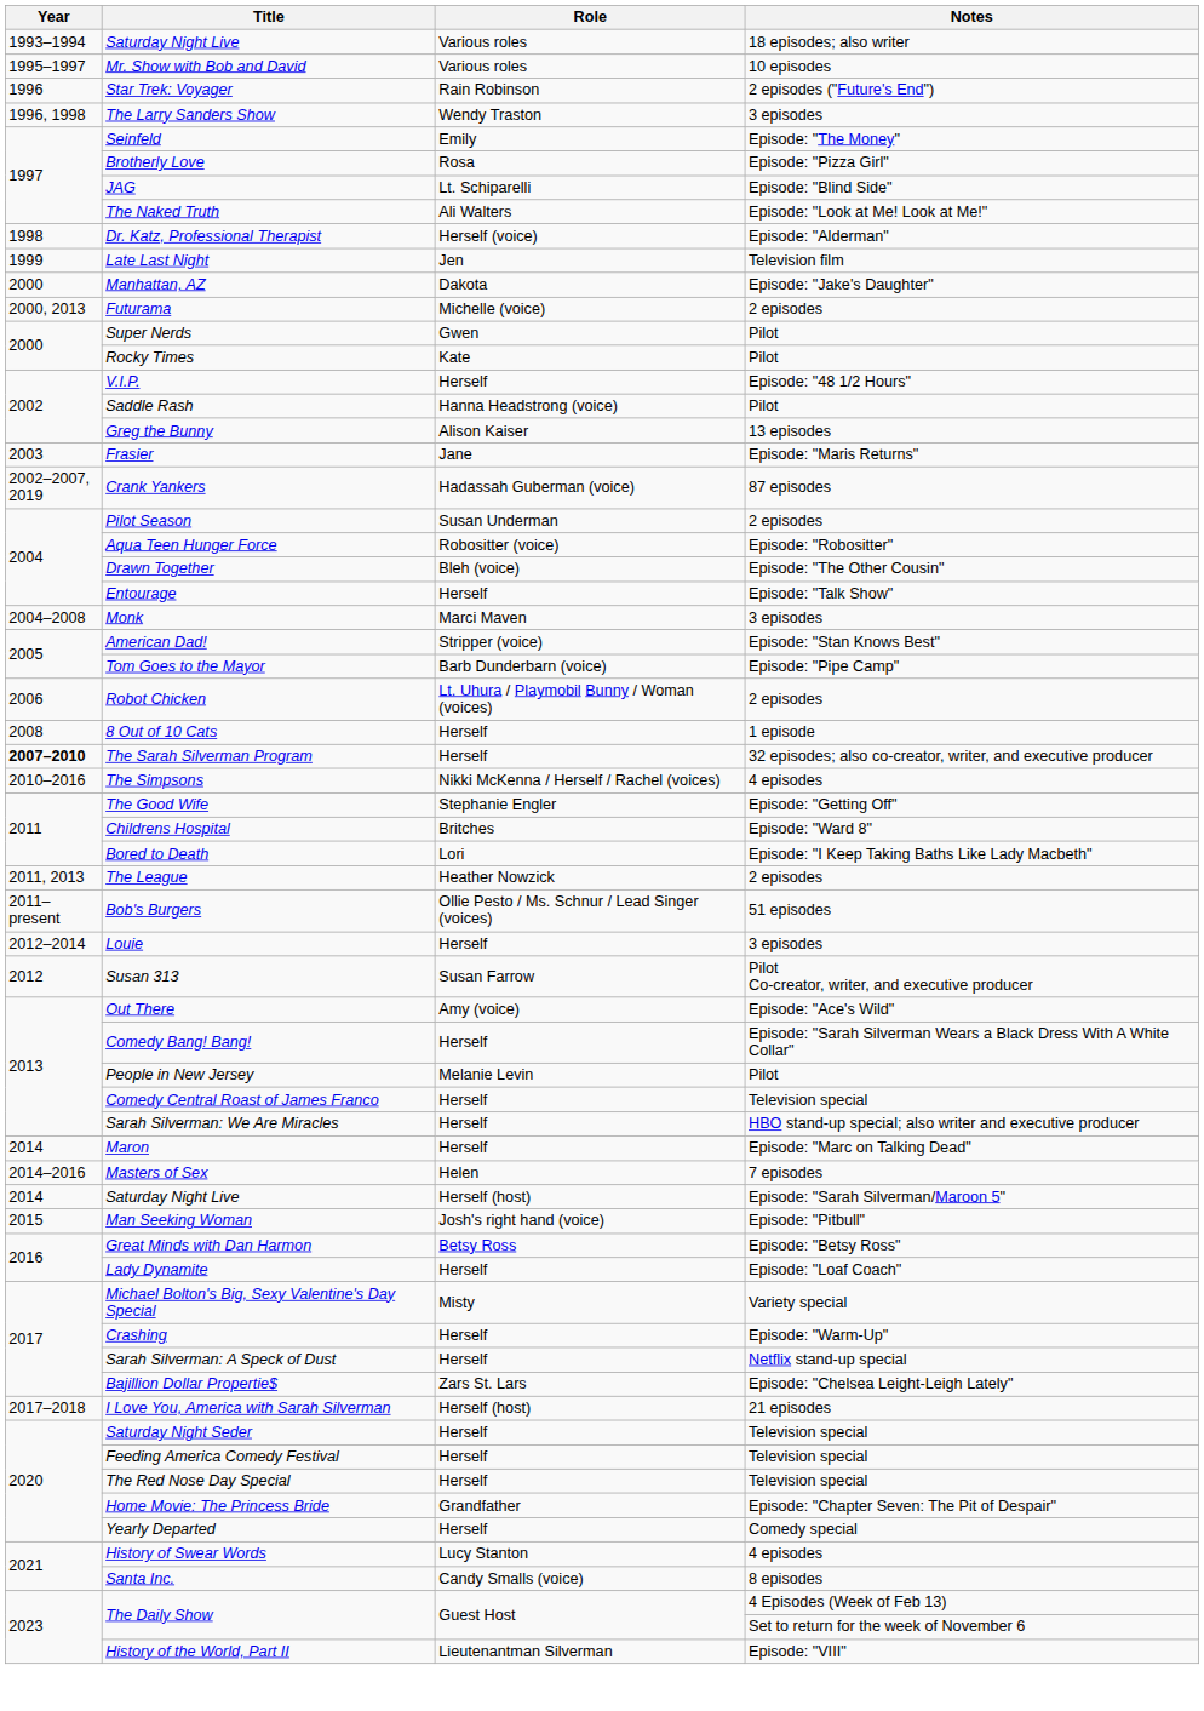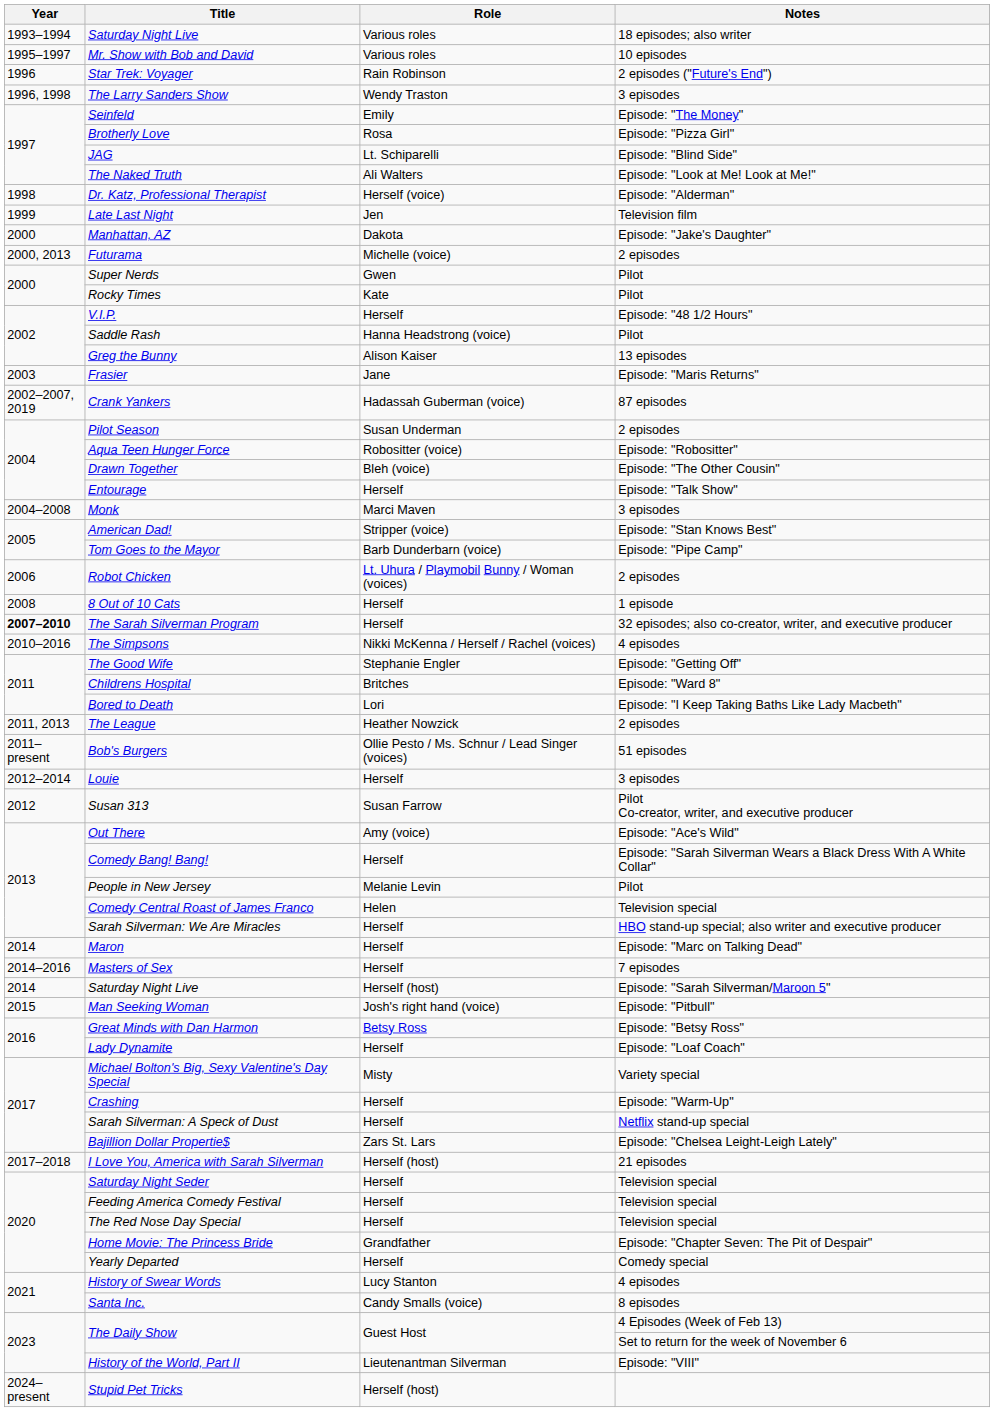Comedy Central Roast of James Franco | Role: Herself -> Helen
Masters of Sex | Role: Helen -> Herself
+ row: 2024–present | Stupid Pet Tricks | Herself (host)
